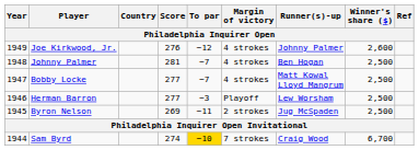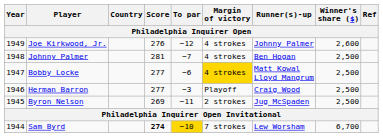Bobby Locke | To par: −7 -> −6
Bobby Locke | Margin of victory: no background -> gold background
Herman Barron | Runner(s)-up: Lew Worsham -> Craig Wood
Sam Byrd | Score: normal -> bold
Sam Byrd | Runner(s)-up: Craig Wood -> Lew Worsham
